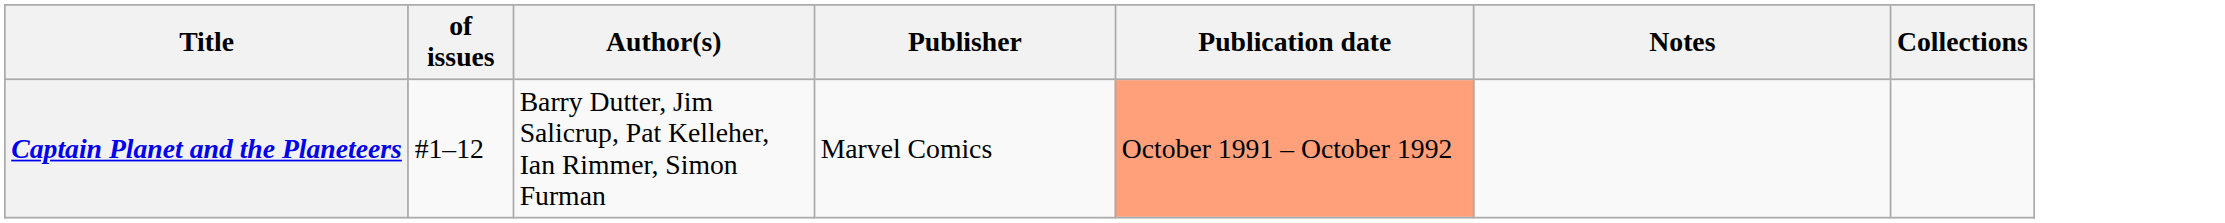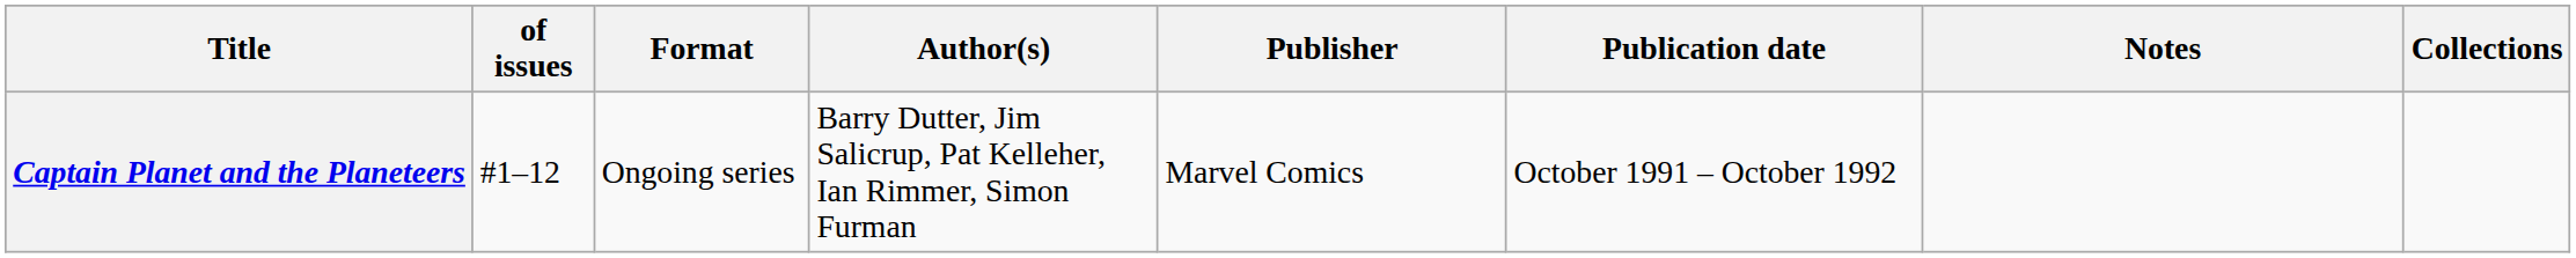+ column: Format | Ongoing series
Captain Planet and the Planeteers | Publication date: lightsalmon background -> no background
